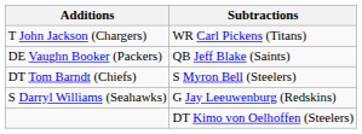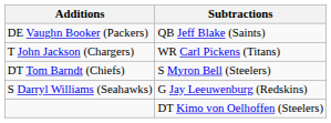rows swapped: DE Vaughn Booker (Packers) <-> T John Jackson (Chargers)
